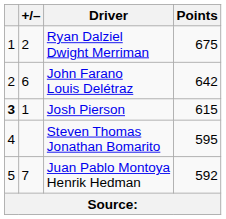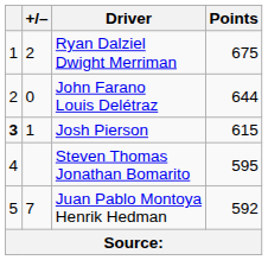John Farano Louis Delétraz | +/–: 6 -> 0
John Farano Louis Delétraz | Points: 642 -> 644
